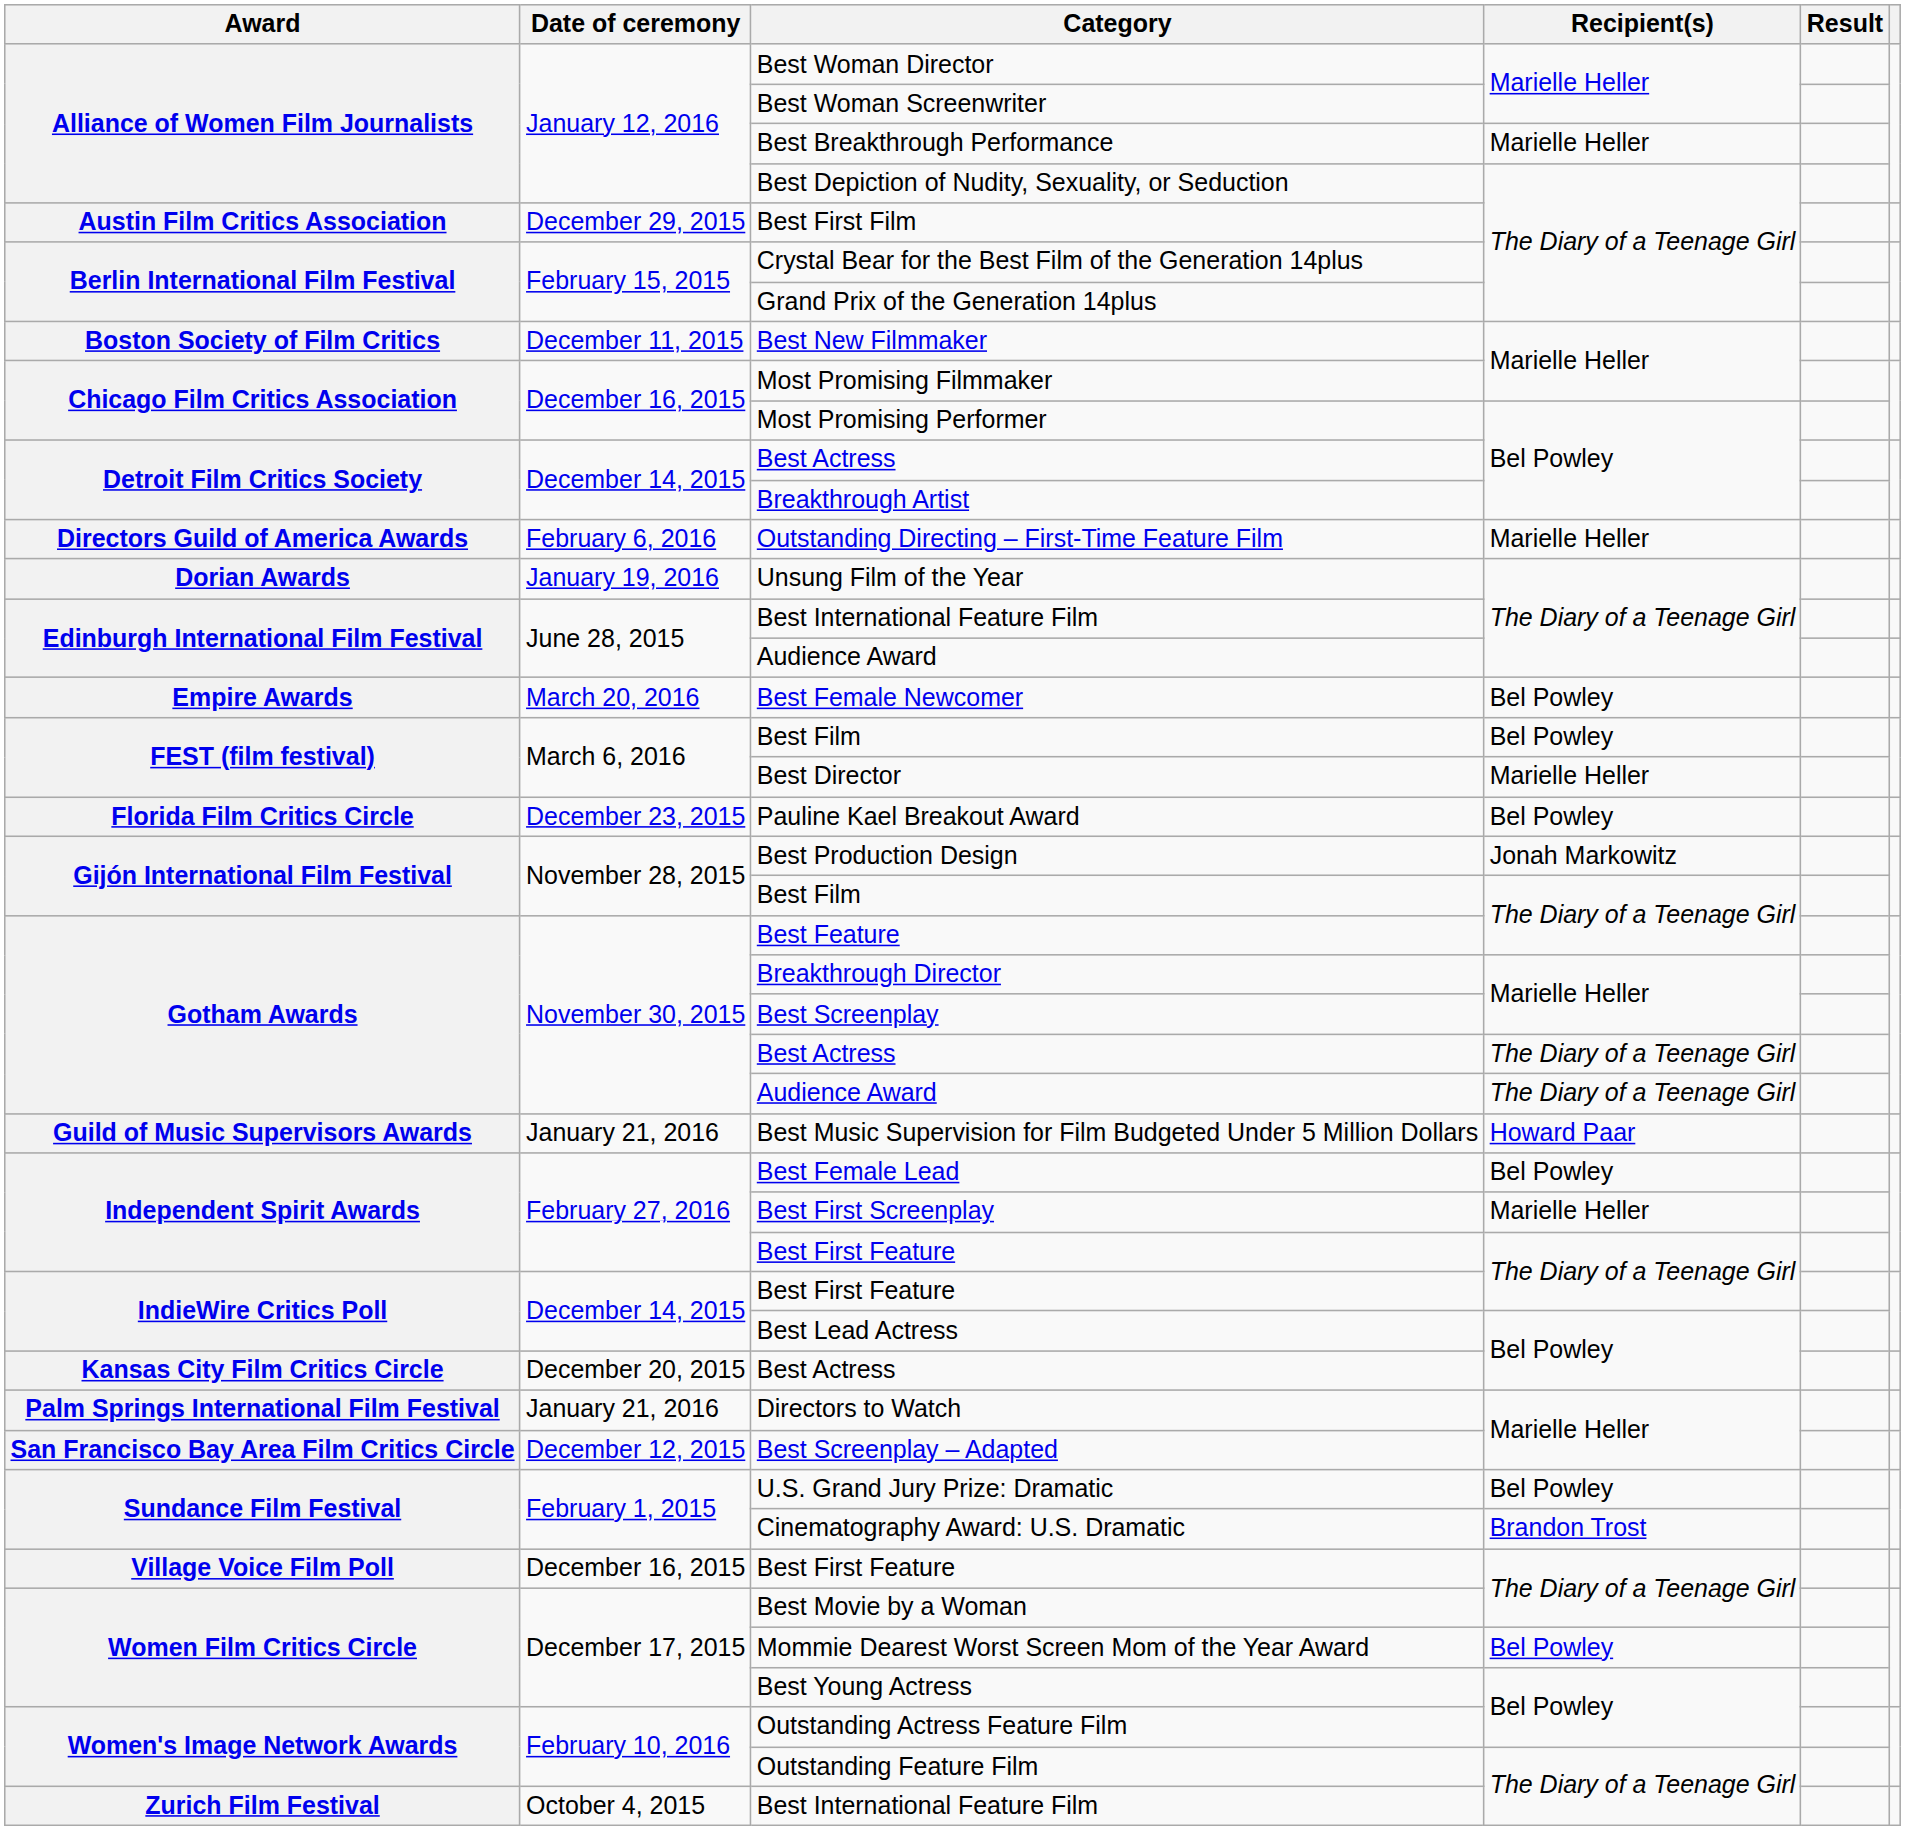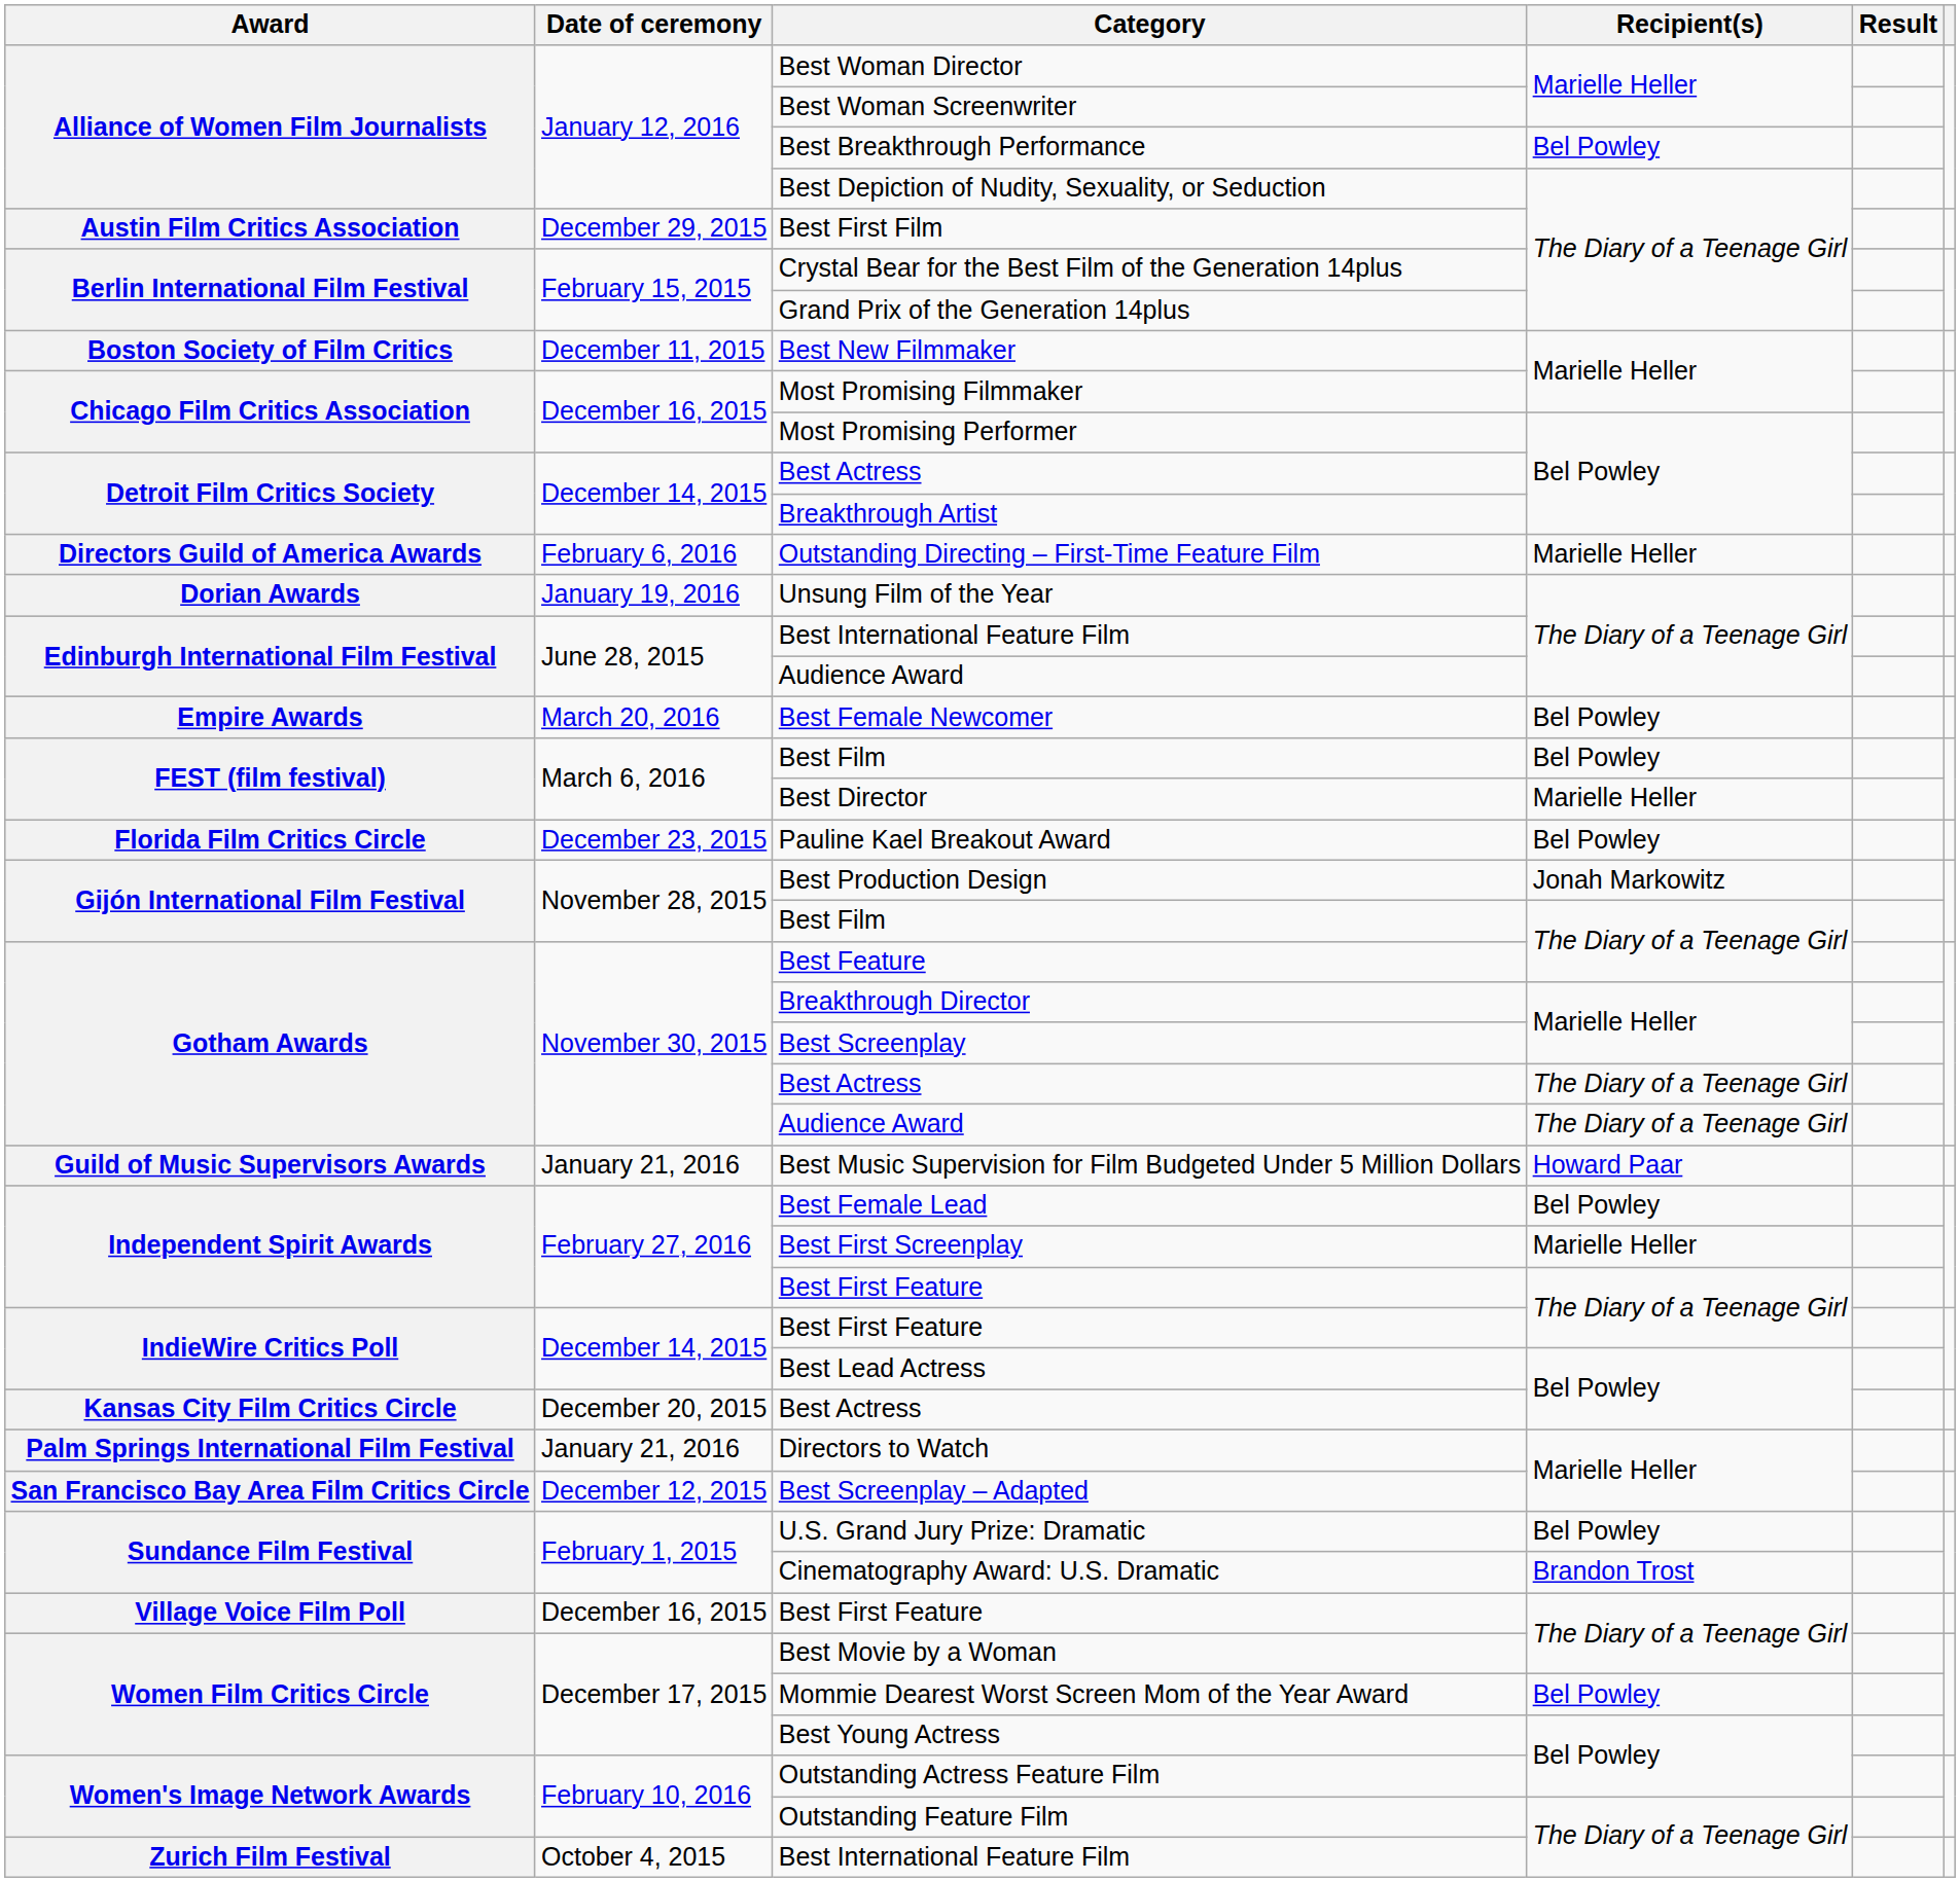Best Breakthrough Performance | Recipient(s): Marielle Heller -> Bel Powley
